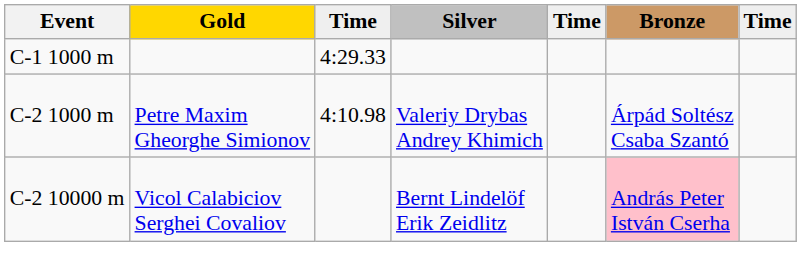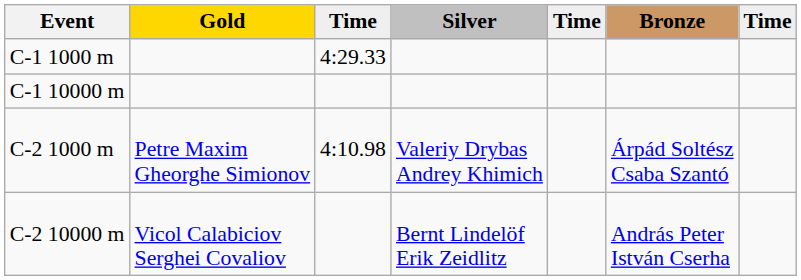+ row: C-1 10000 m
C-2 10000 m | Bronze: pink background -> no background
